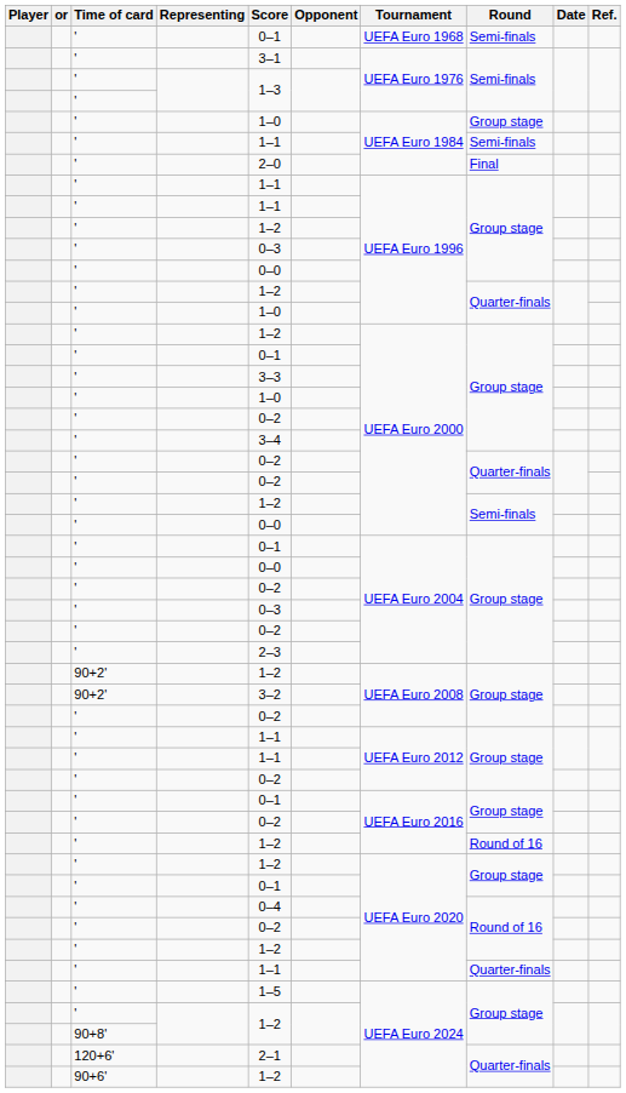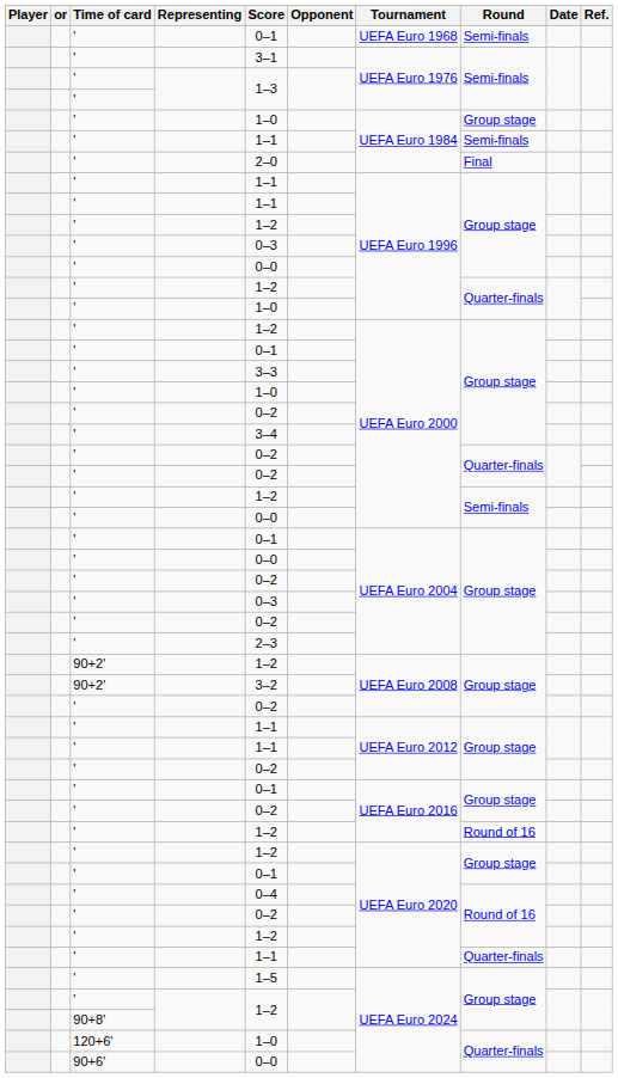120+6' | Score: 2–1 -> 1–0
90+6' | Score: 1–2 -> 0–0
